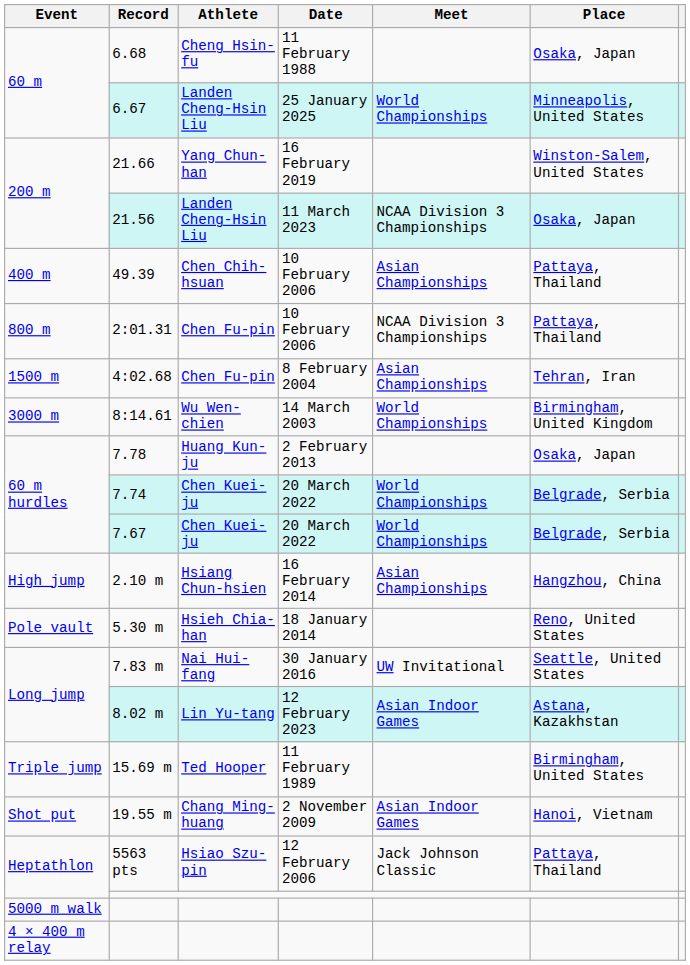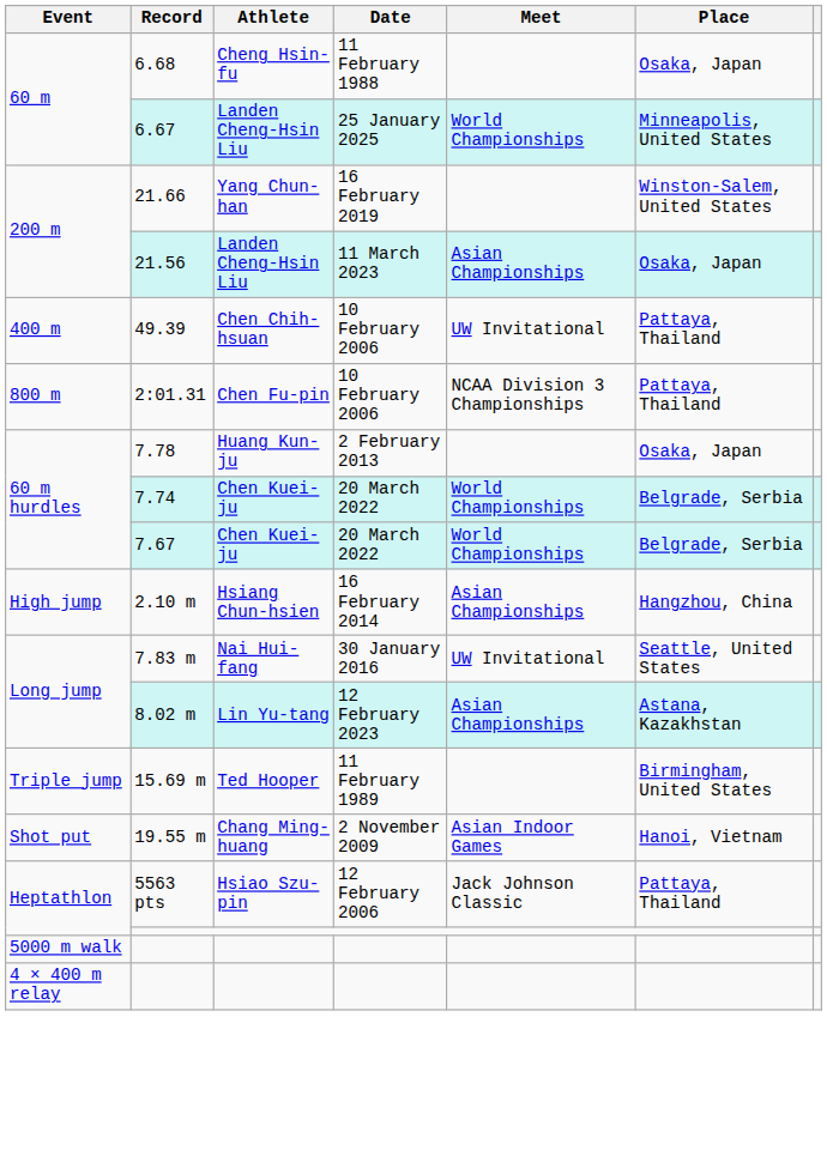21.56 | Meet: NCAA Division 3 Championships -> Asian Championships
49.39 | Meet: Asian Championships -> UW Invitational
- row: 1500 m | 4:02.68 | Chen Fu-pin | 8 February 2004 | Asian Championships | Tehran, Iran
- row: 3000 m | 8:14.61 | Wu Wen-chien | 14 March 2003 | World Championships | Birmingham, United Kingdom
- row: Pole vault | 5.30 m | Hsieh Chia-han | 18 January 2014 | Reno, United States
8.02 m | Meet: Asian Indoor Games -> Asian Championships
